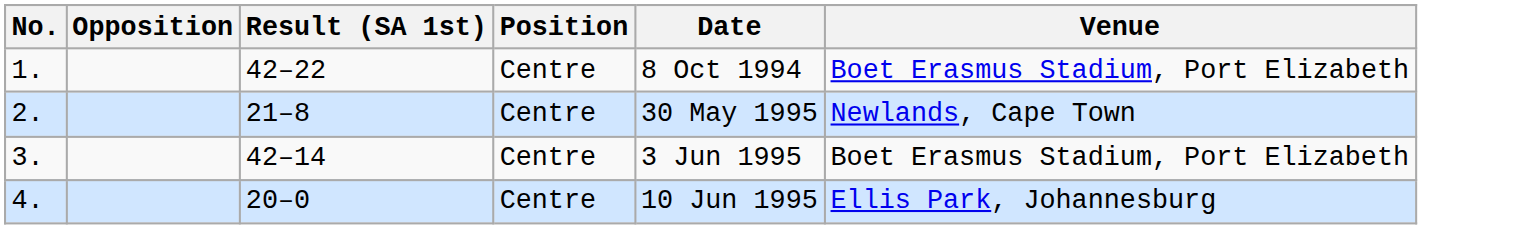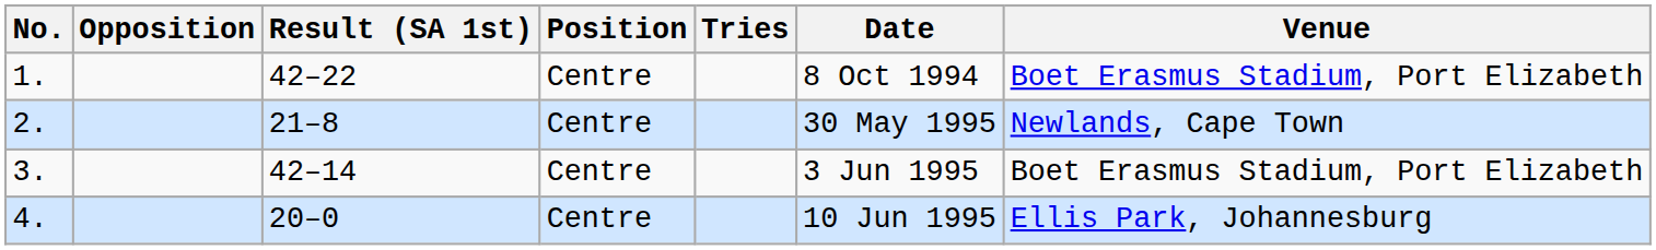+ column: Tries
